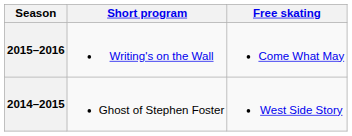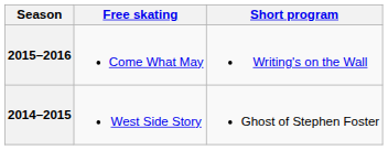columns swapped: Short program <-> Free skating
